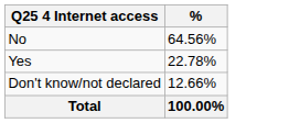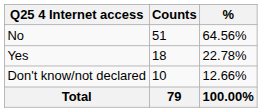+ column: Counts | 51 | 18 | 10 | 79
